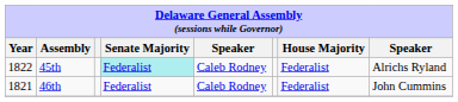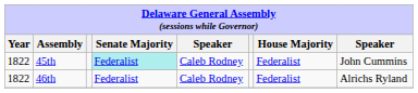45th | column 8: Alrichs Ryland -> John Cummins
46th | Year: 1821 -> 1822
46th | column 8: John Cummins -> Alrichs Ryland
